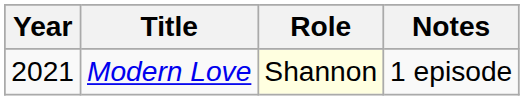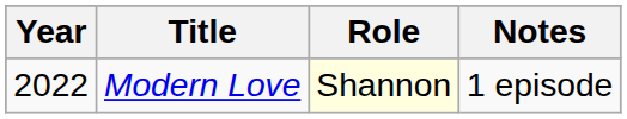Modern Love | Year: 2021 -> 2022
